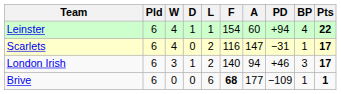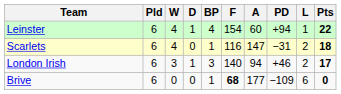columns swapped: L <-> BP
Scarlets | Pts: 17 -> 18
Brive | Pts: 1 -> 0
